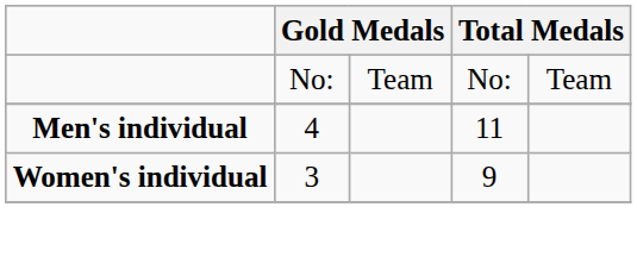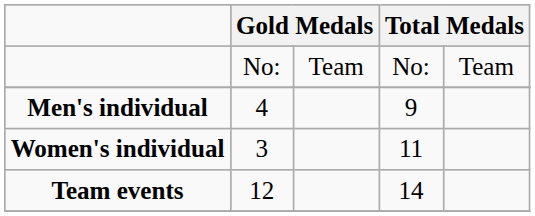Men's individual | column 4: 11 -> 9
Women's individual | column 4: 9 -> 11
+ row: Team events | 12 | 14
